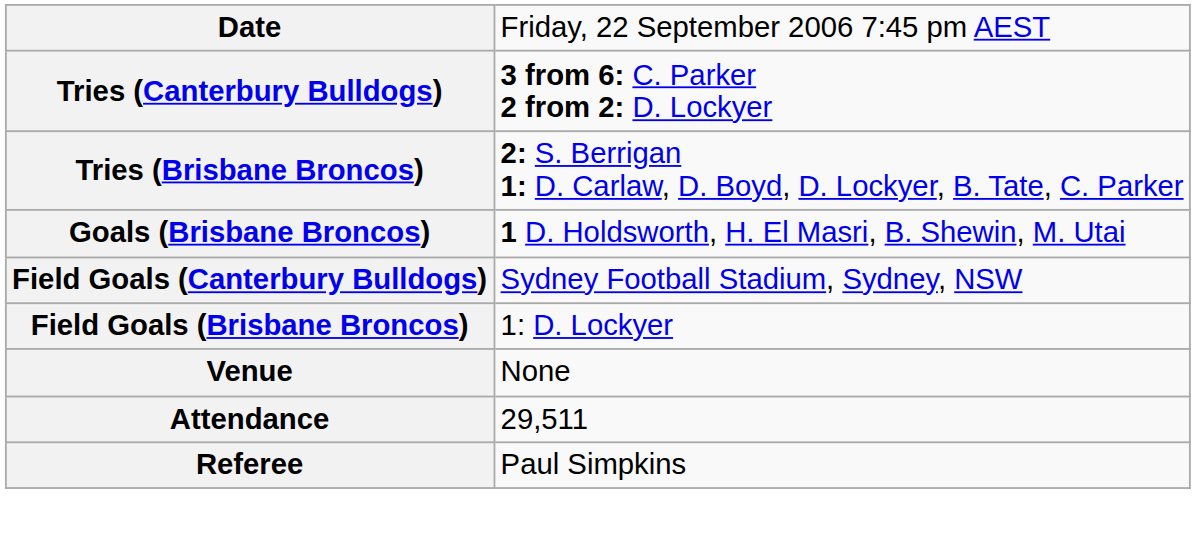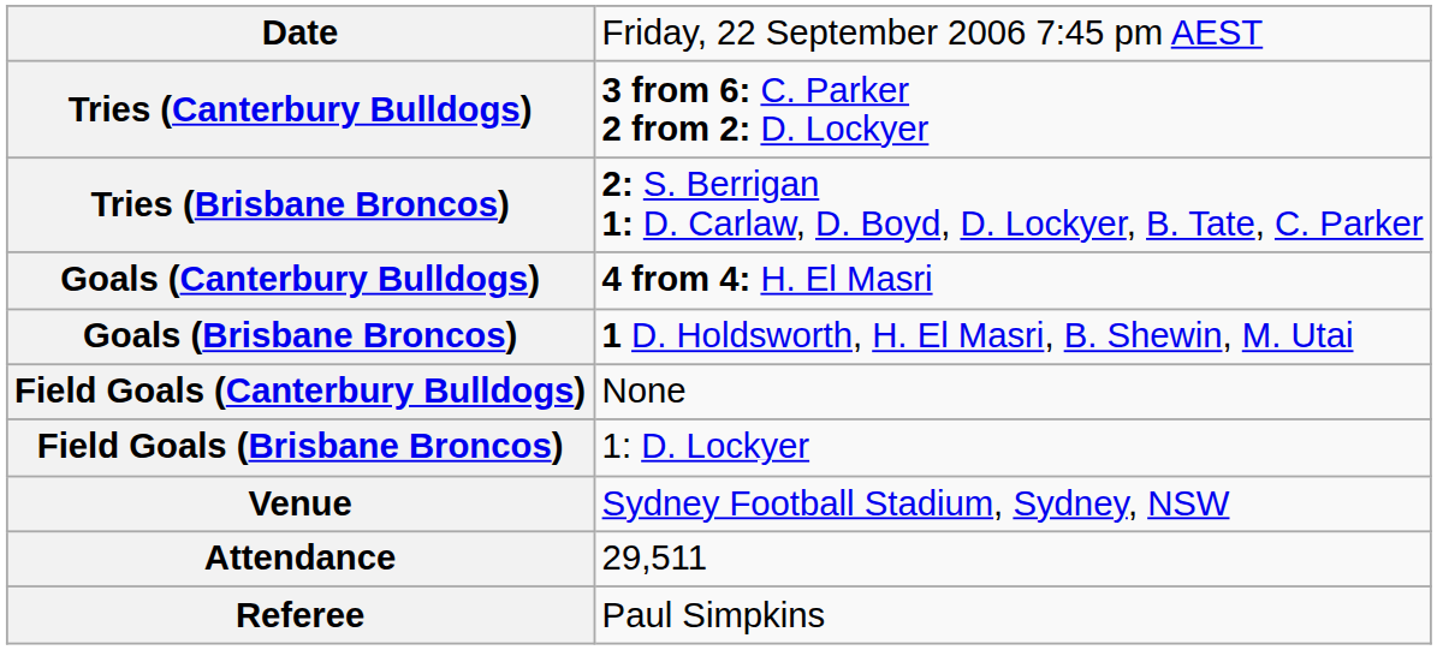+ row: Goals (Canterbury Bulldogs) | 4 from 4: H. El Masri
Field Goals (Canterbury Bulldogs) | column 2: Sydney Football Stadium, Sydney, NSW -> None
Venue | column 2: None -> Sydney Football Stadium, Sydney, NSW
